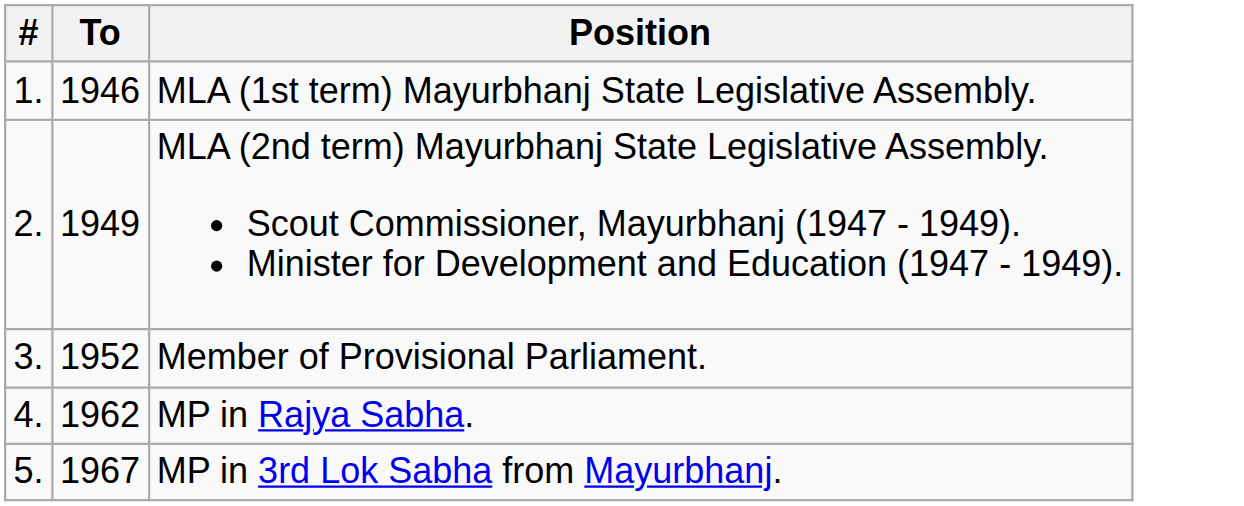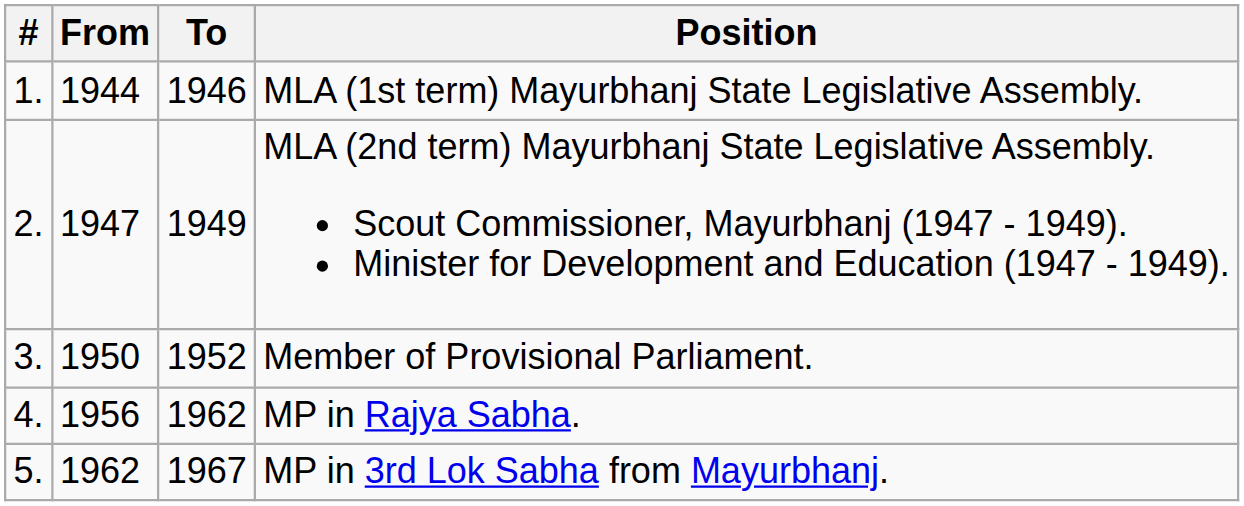+ column: From | 1944 | 1947 | 1950 | 1956 | 1962
